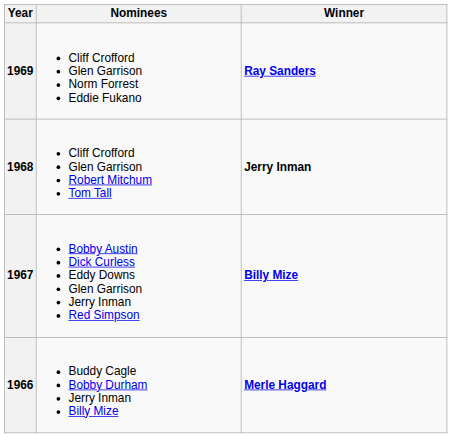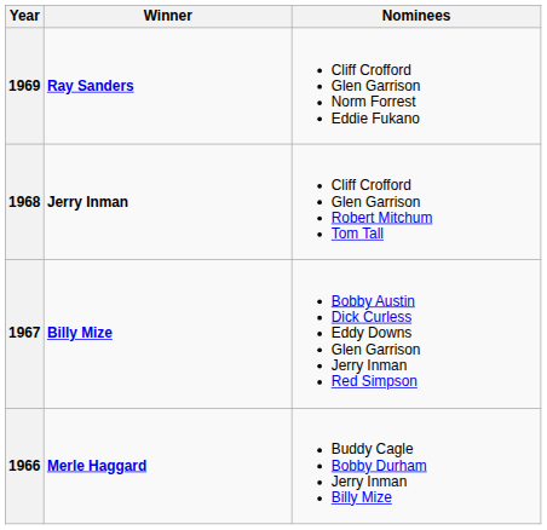columns swapped: Winner <-> Nominees
